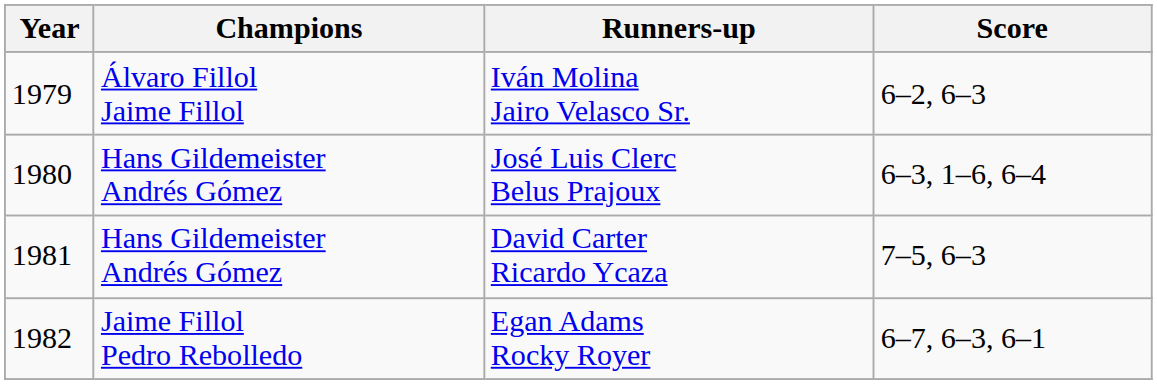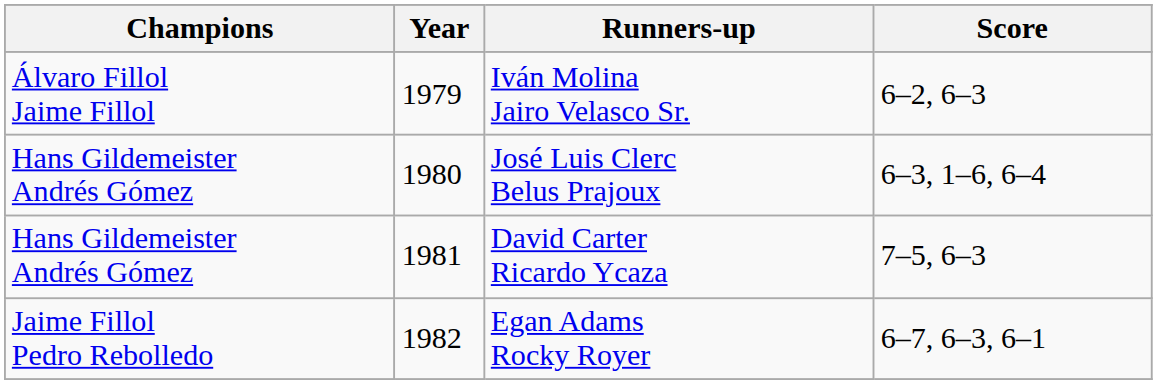columns swapped: Year <-> Champions
